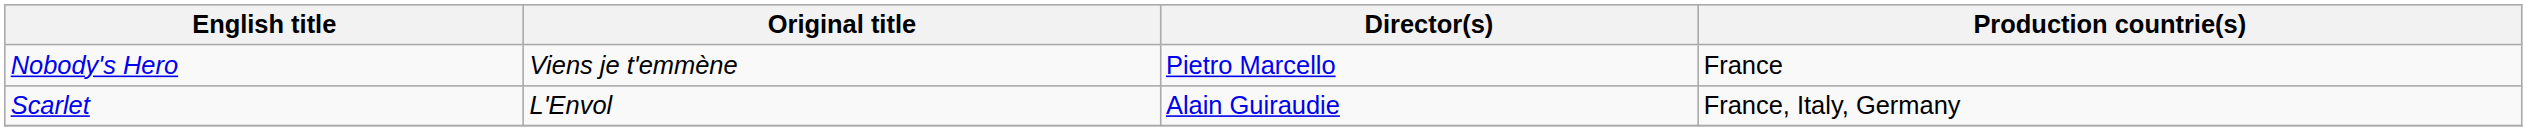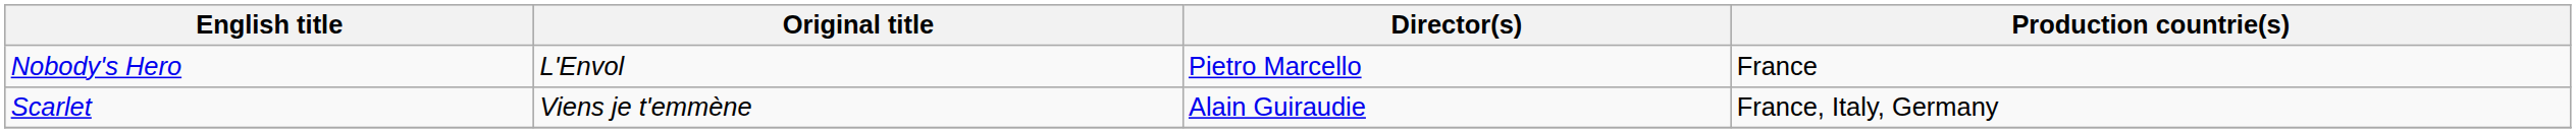Nobody's Hero | Original title: Viens je t'emmène -> L'Envol
Scarlet | Original title: L'Envol -> Viens je t'emmène
